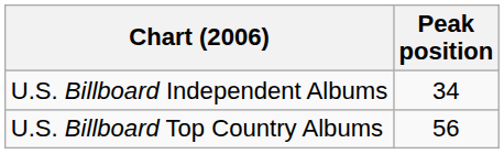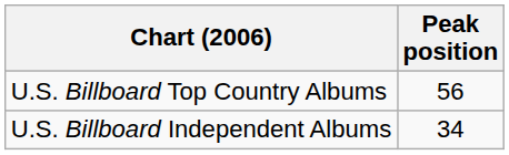rows swapped: U.S. Billboard Top Country Albums <-> U.S. Billboard Independent Albums
